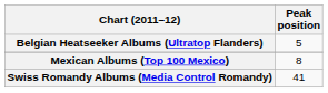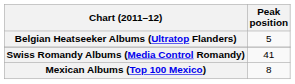rows swapped: Mexican Albums (Top 100 Mexico) <-> Swiss Romandy Albums (Media Control Romandy)
